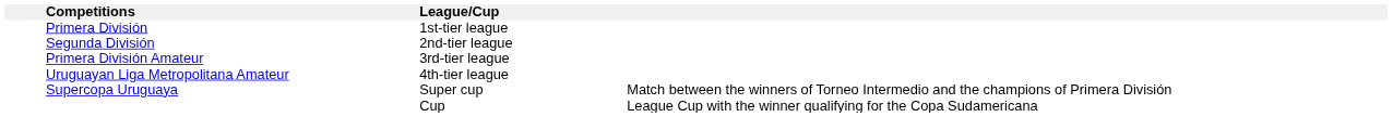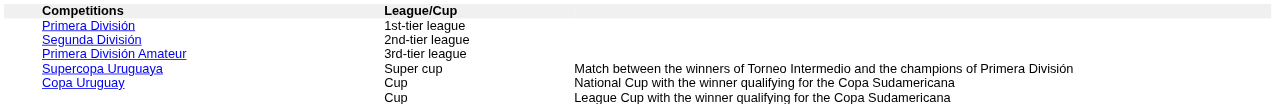- row: Uruguayan Liga Metropolitana Amateur | 4th-tier league
+ row: Copa Uruguay | Cup | National Cup with the winner qualifying for the Copa Sudamericana
